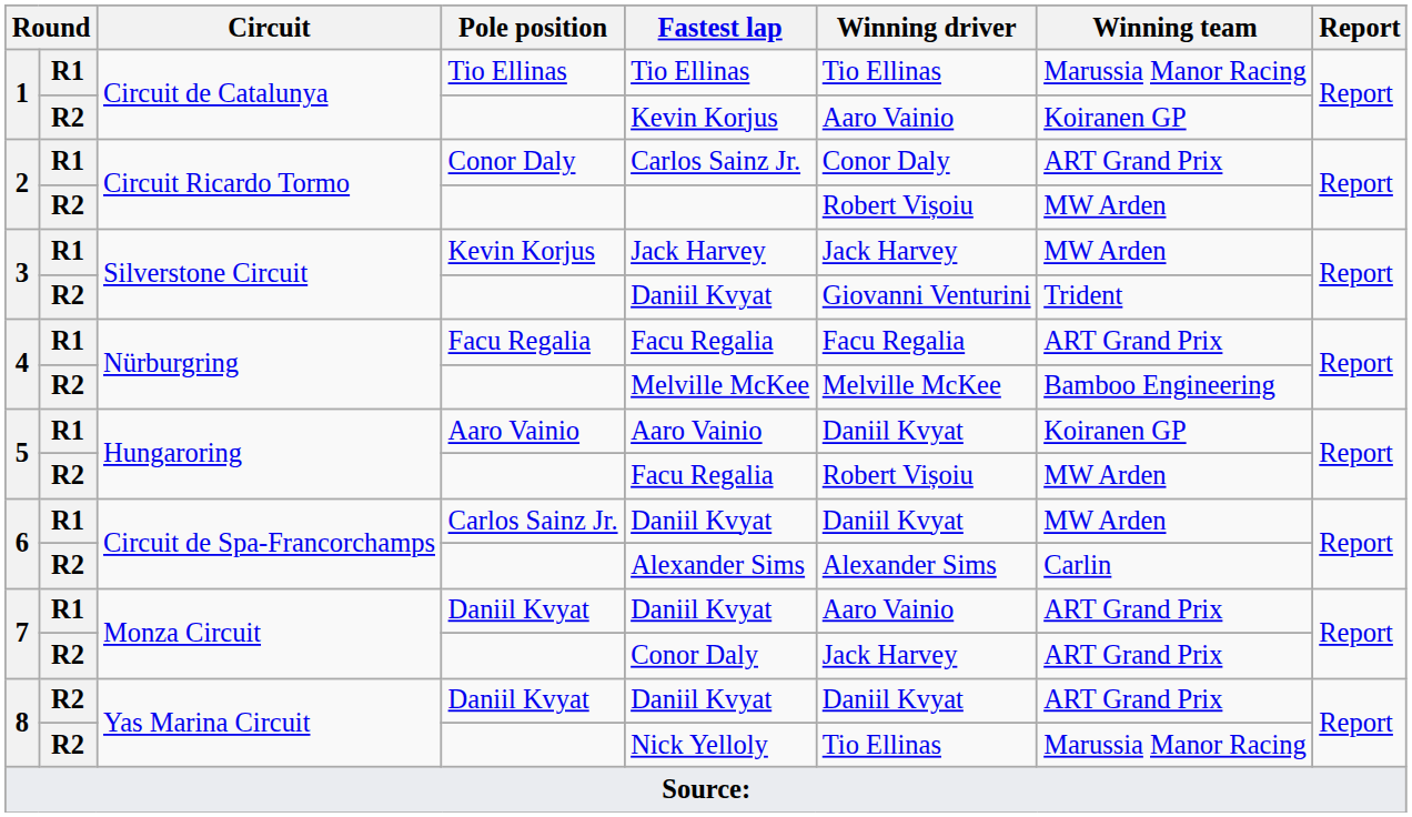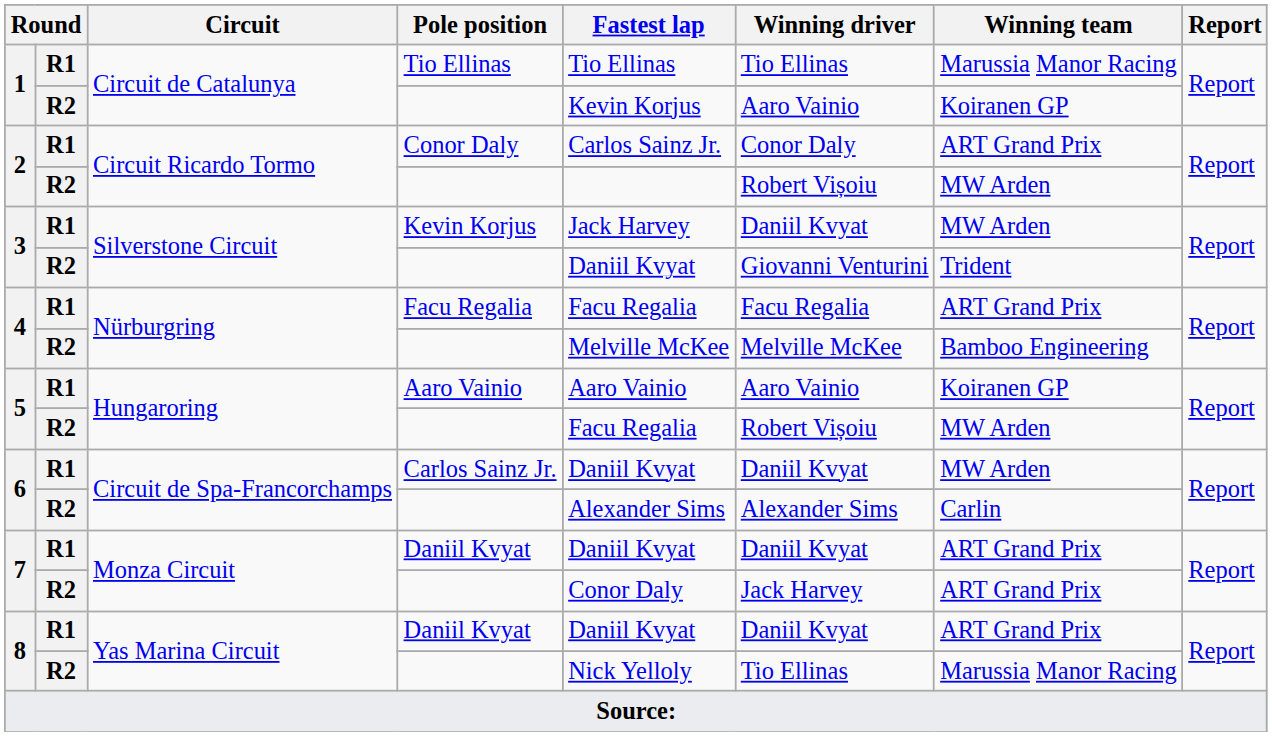3 / Kevin Korjus | Winning driver: Jack Harvey -> Daniil Kvyat
5 / Aaro Vainio | Winning driver: Daniil Kvyat -> Aaro Vainio
7 / Daniil Kvyat | Winning driver: Aaro Vainio -> Daniil Kvyat
8 / Daniil Kvyat | column 2: R2 -> R1
